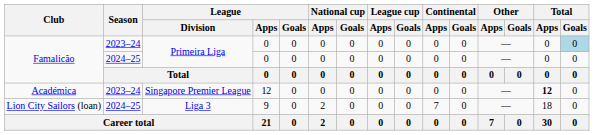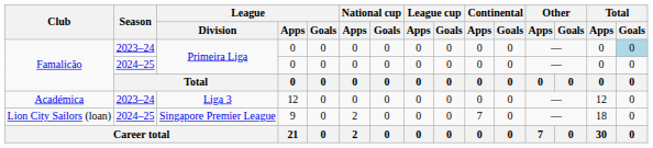Académica | League / Division: Singapore Premier League -> Liga 3
Académica | Total / Apps: bold -> normal
Lion City Sailors (loan) | League / Division: Liga 3 -> Singapore Premier League
